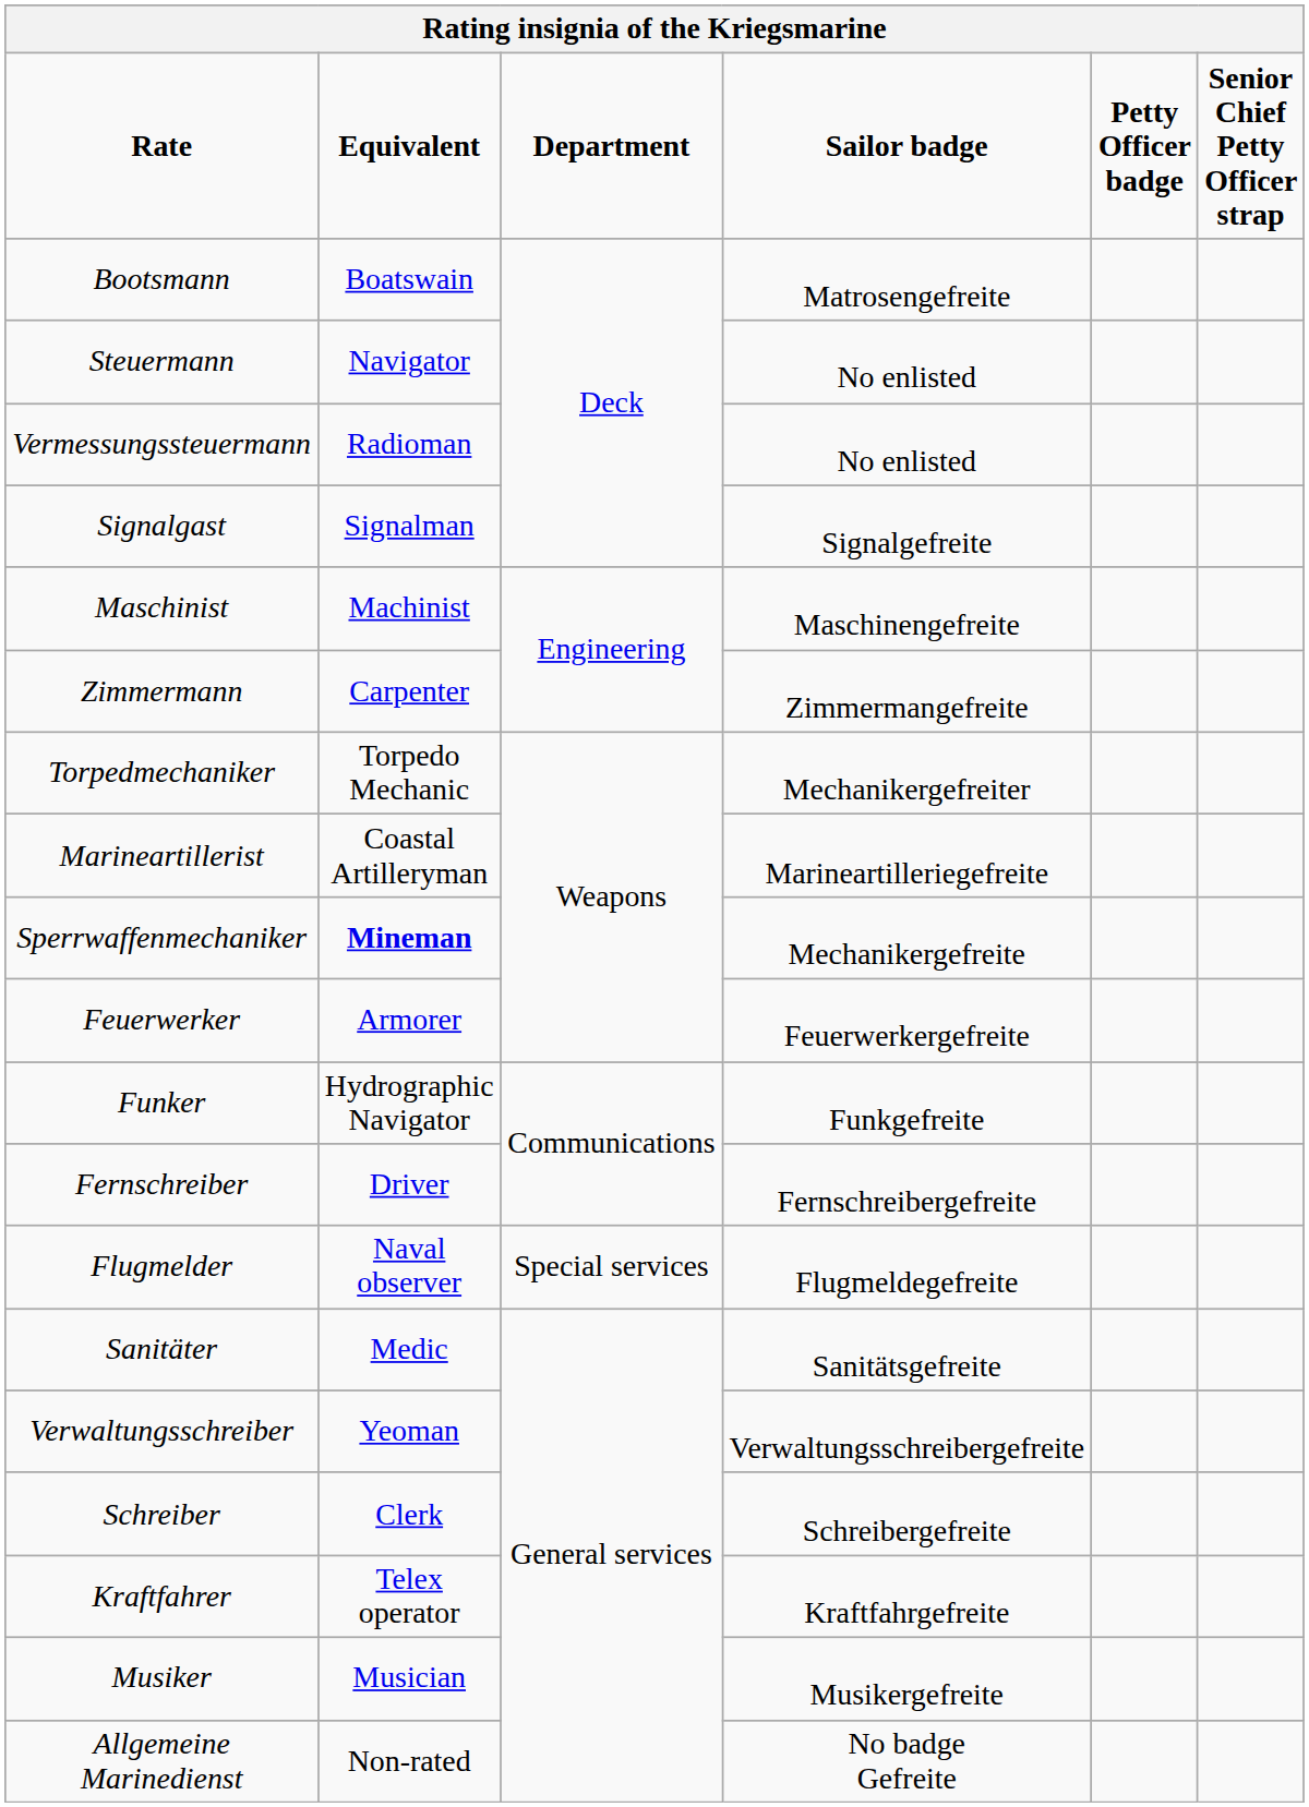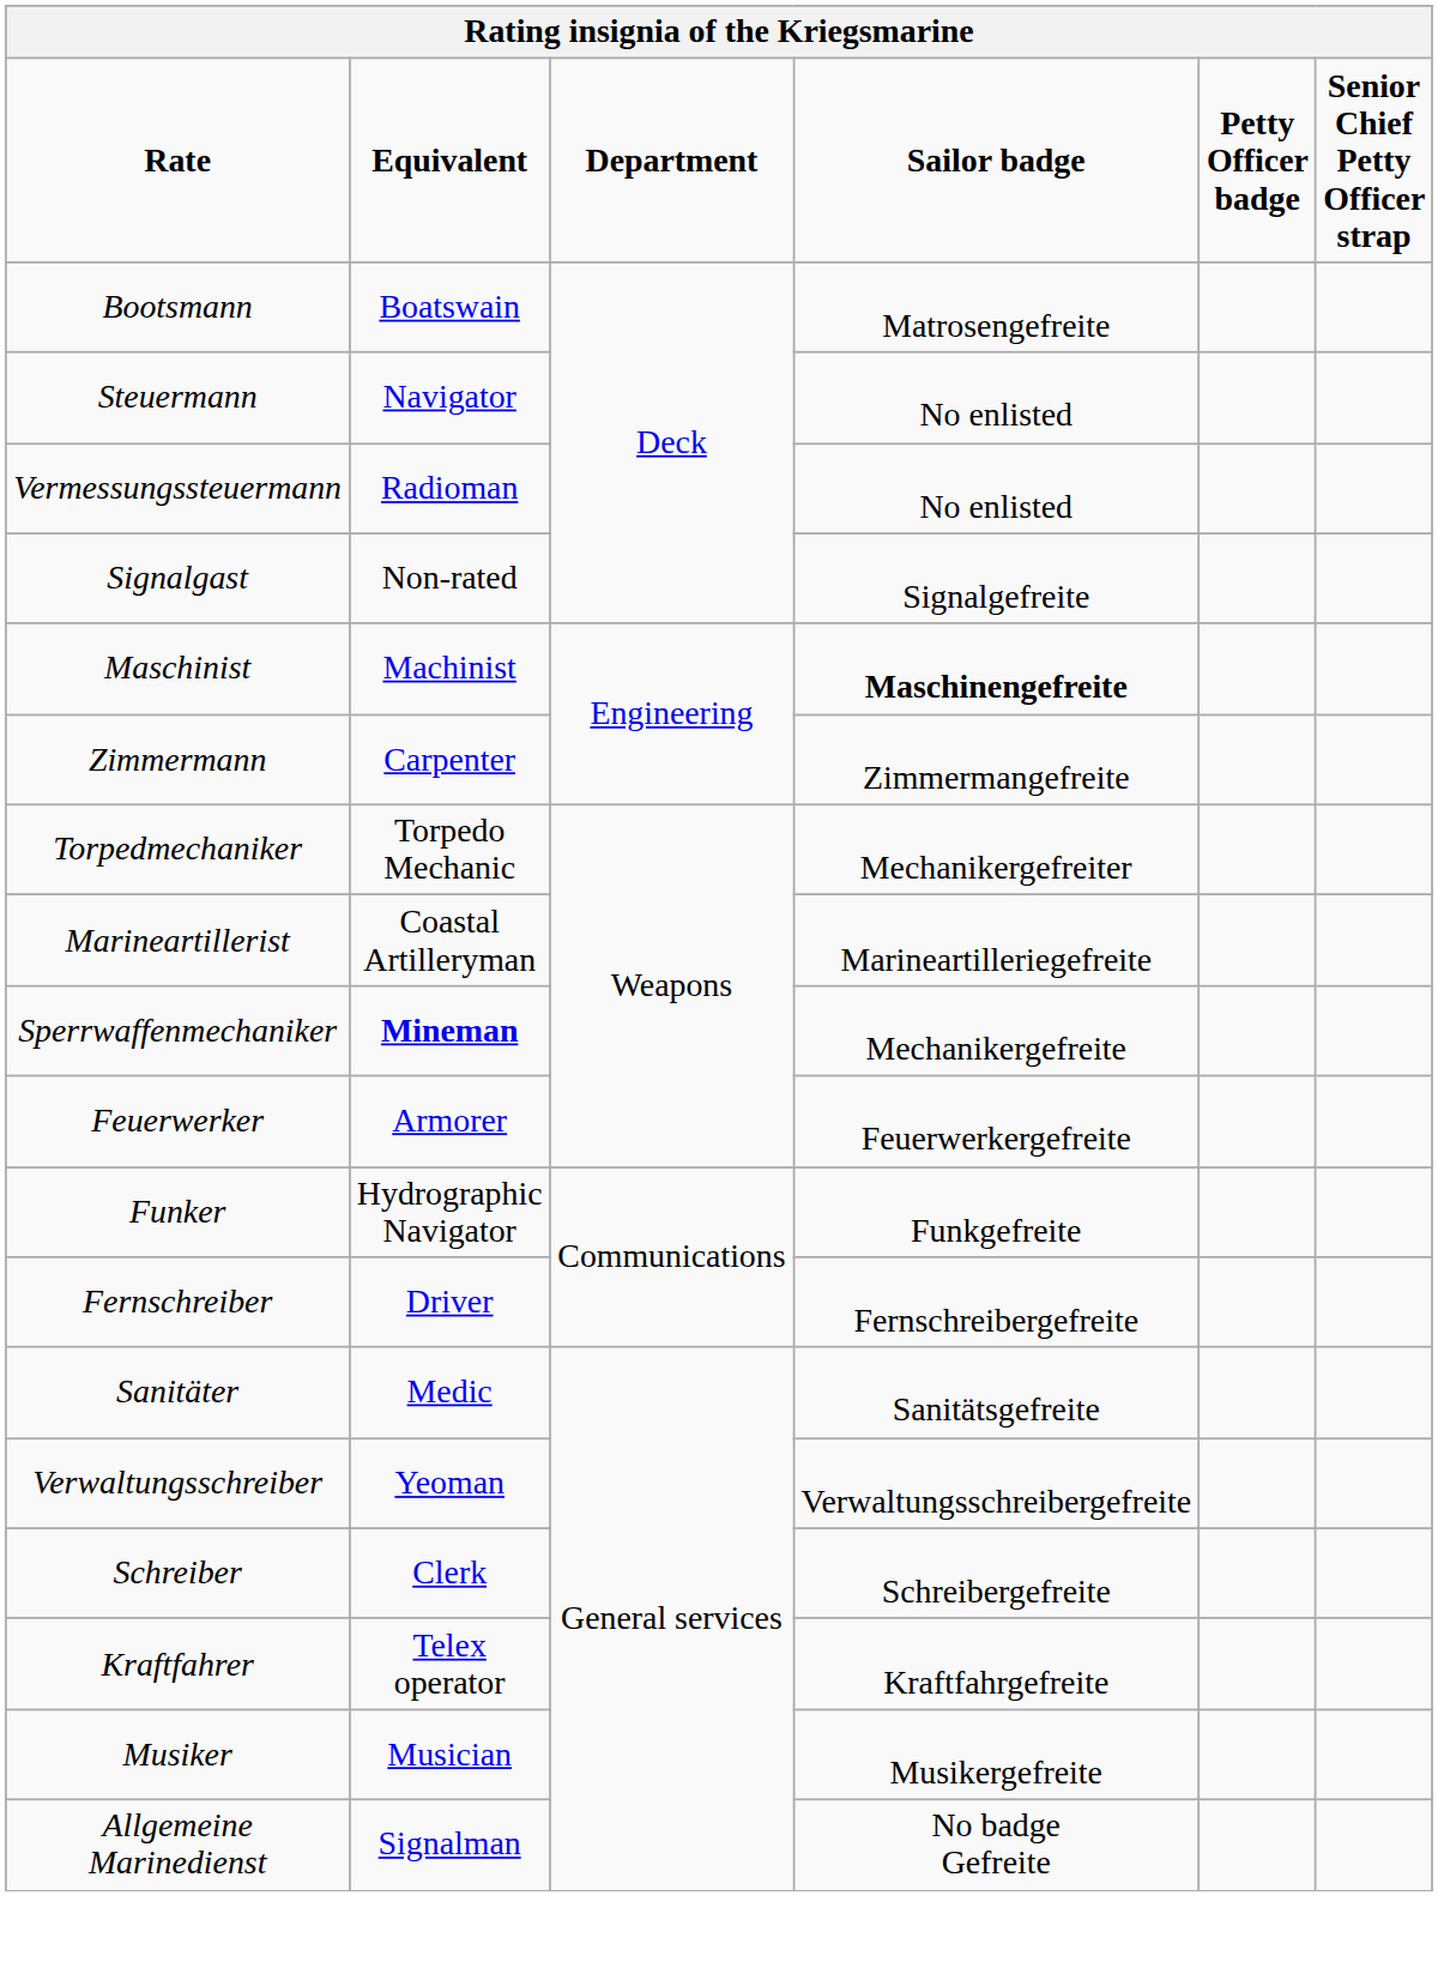Signalgast | Equivalent: Signalman -> Non-rated
Maschinist | Sailor badge: normal -> bold
- row: Flugmelder | Naval observer | Special services | Flugmeldegefreite
Allgemeine Marinedienst | Equivalent: Non-rated -> Signalman
